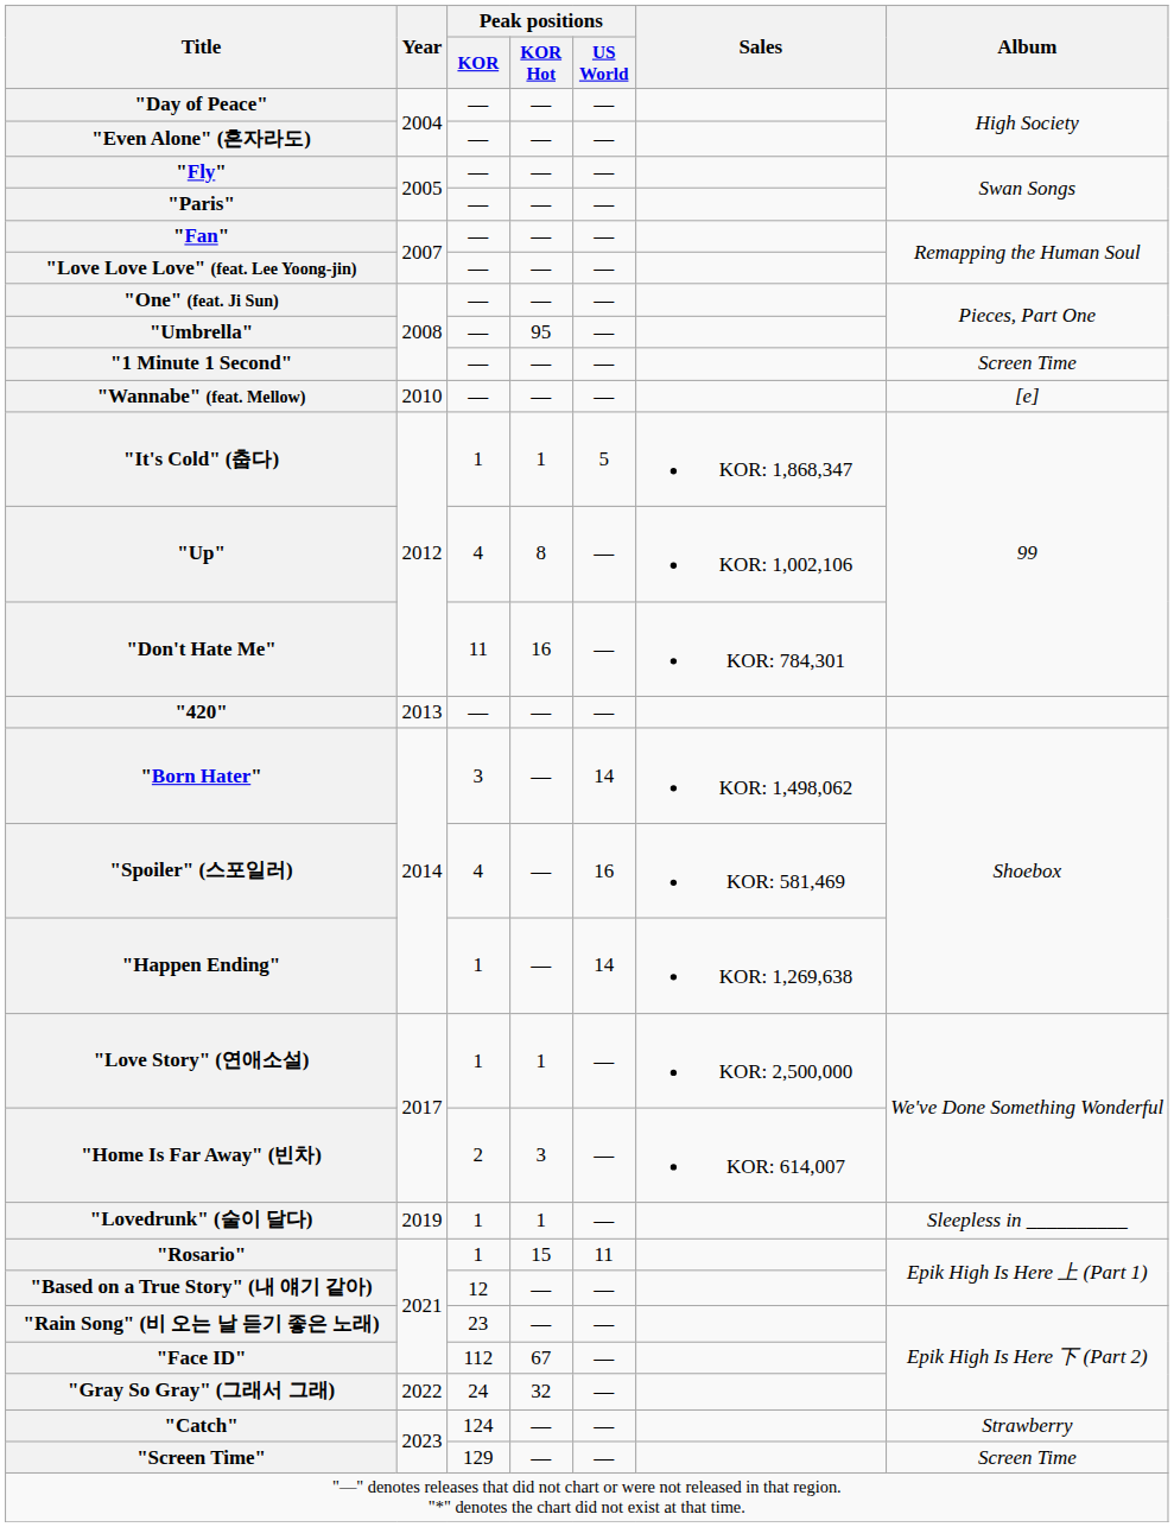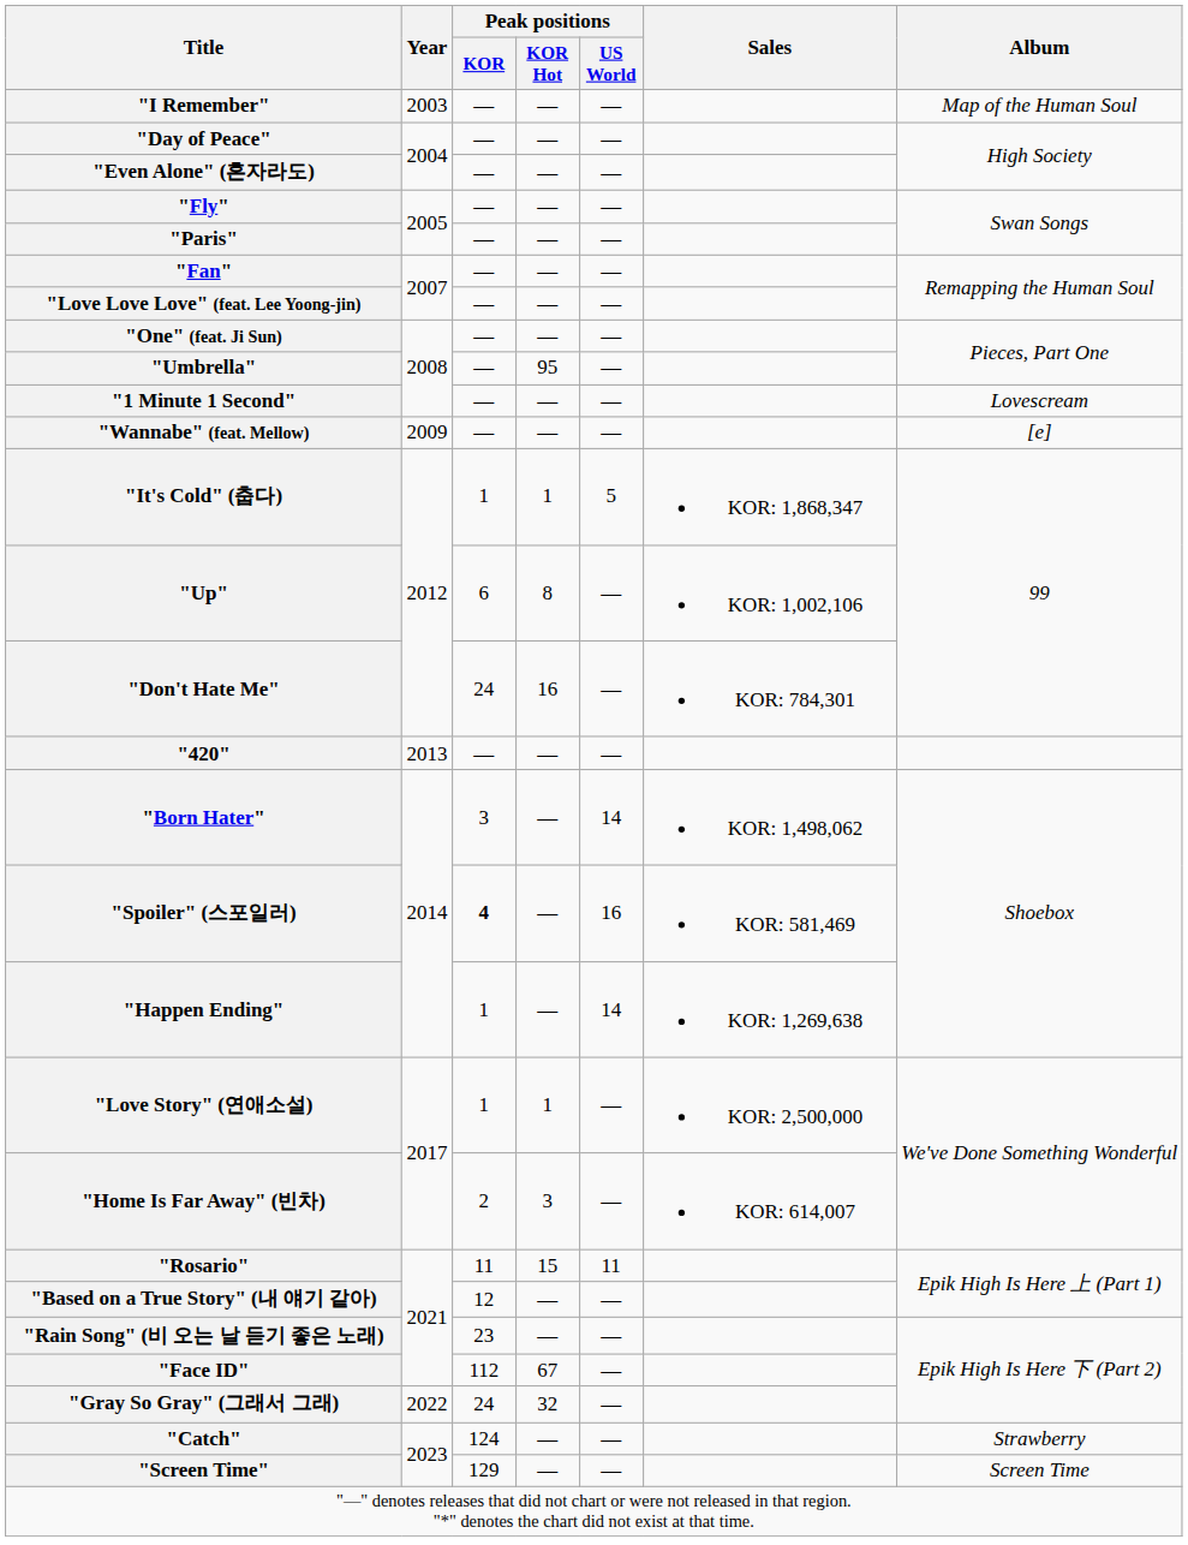+ row: "I Remember" | 2003 | — | — | — | Map of the Human Soul
"1 Minute 1 Second" | Album: Screen Time -> Lovescream
"Wannabe" (feat. Mellow) | Year: 2010 -> 2009
"Up" | Peak positions / KOR: 4 -> 6
"Don't Hate Me" | Peak positions / KOR: 11 -> 24
"Spoiler" (스포일러) | Peak positions / KOR: normal -> bold
- row: "Lovedrunk" (술이 달다) | 2019 | 1 | 1 | — | Sleepless in __________
"Rosario" | Peak positions / KOR: 1 -> 11
